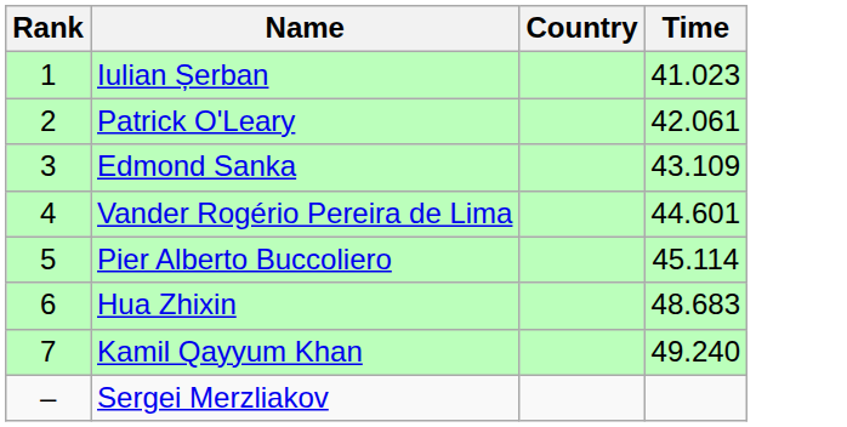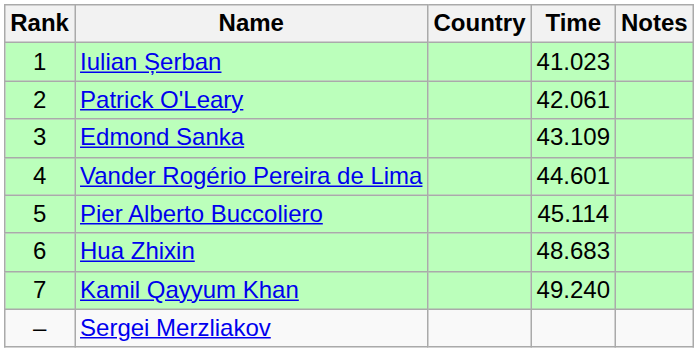+ column: Notes
